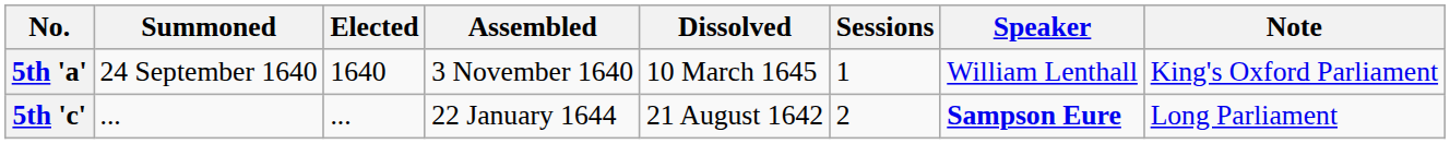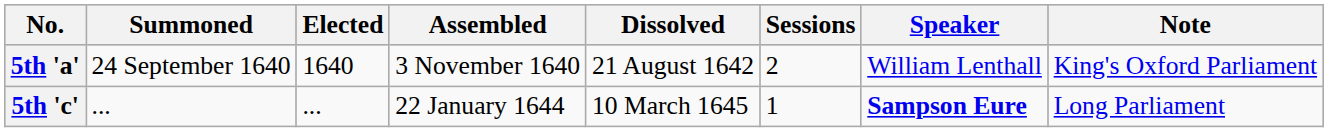5th 'a' | Dissolved: 10 March 1645 -> 21 August 1642
5th 'a' | Sessions: 1 -> 2
5th 'c' | Dissolved: 21 August 1642 -> 10 March 1645
5th 'c' | Sessions: 2 -> 1
